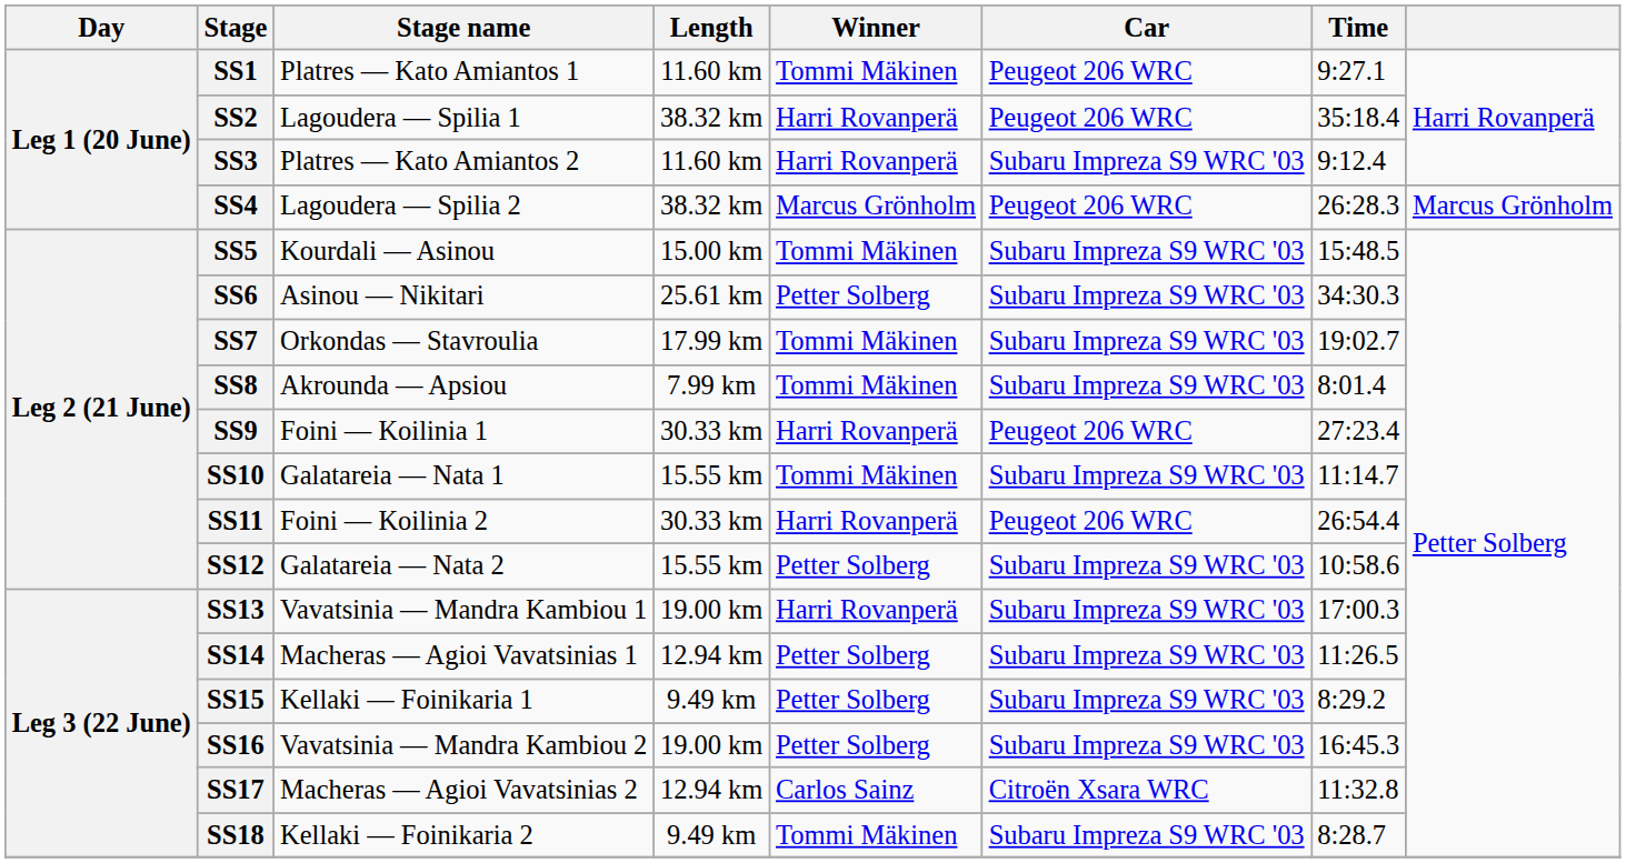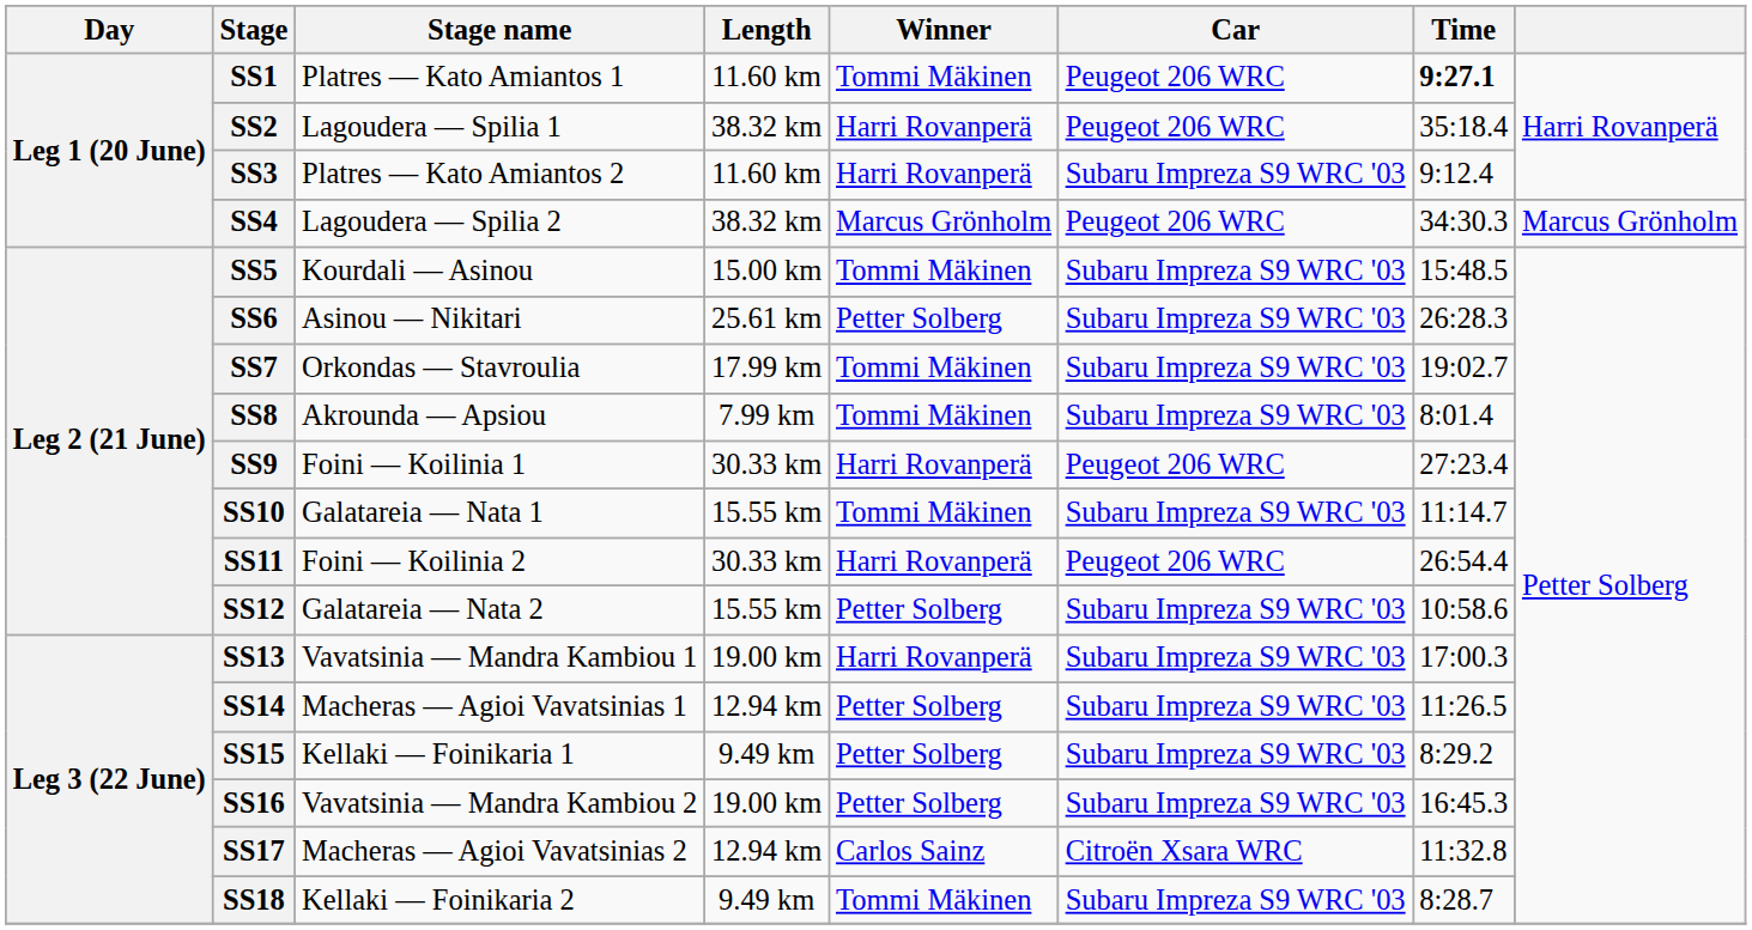SS1 | Time: normal -> bold
SS4 | Time: 26:28.3 -> 34:30.3
SS6 | Time: 34:30.3 -> 26:28.3
